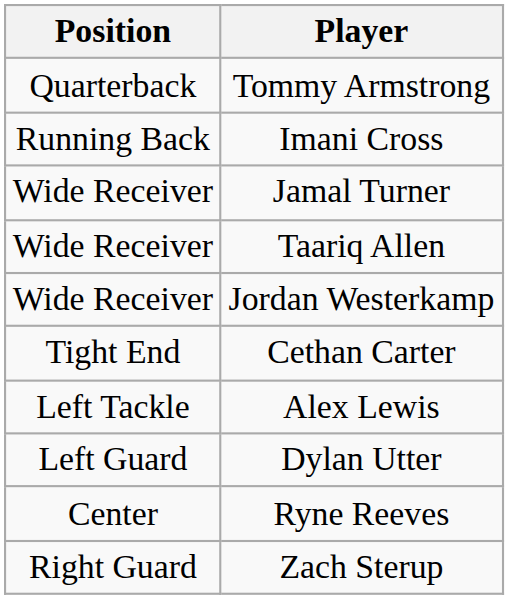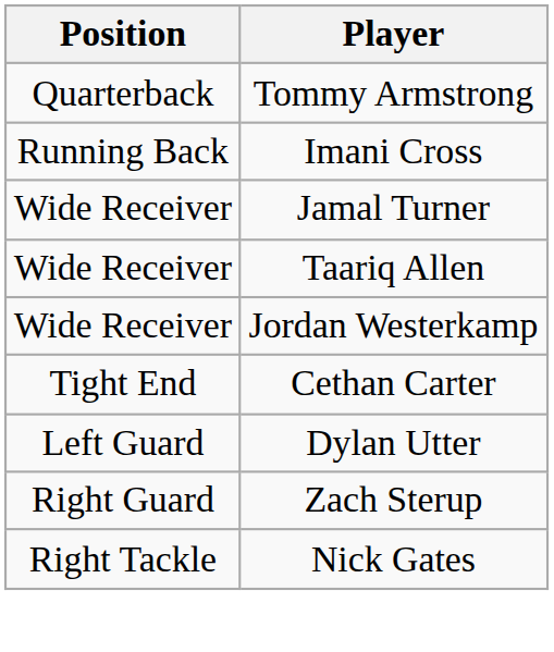- row: Left Tackle | Alex Lewis
- row: Center | Ryne Reeves
+ row: Right Tackle | Nick Gates
